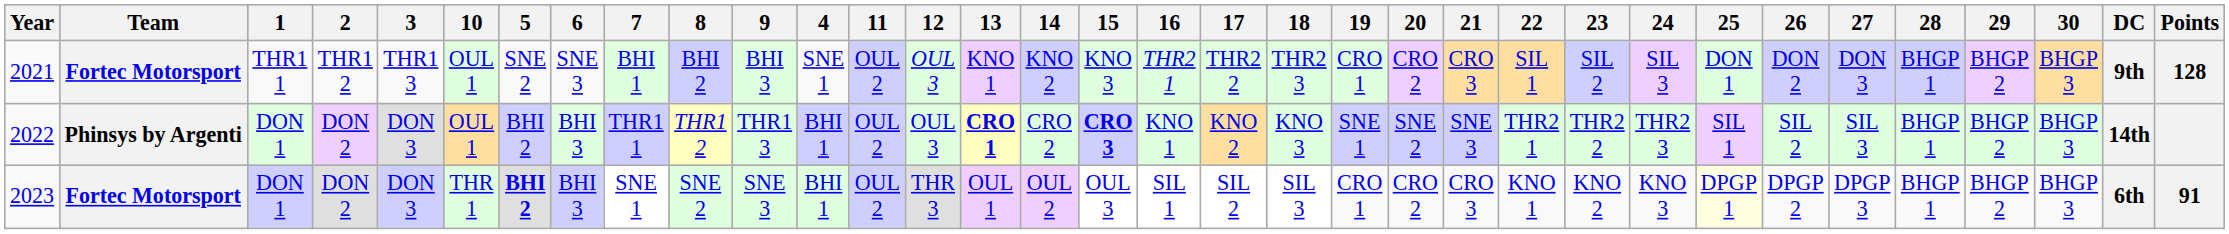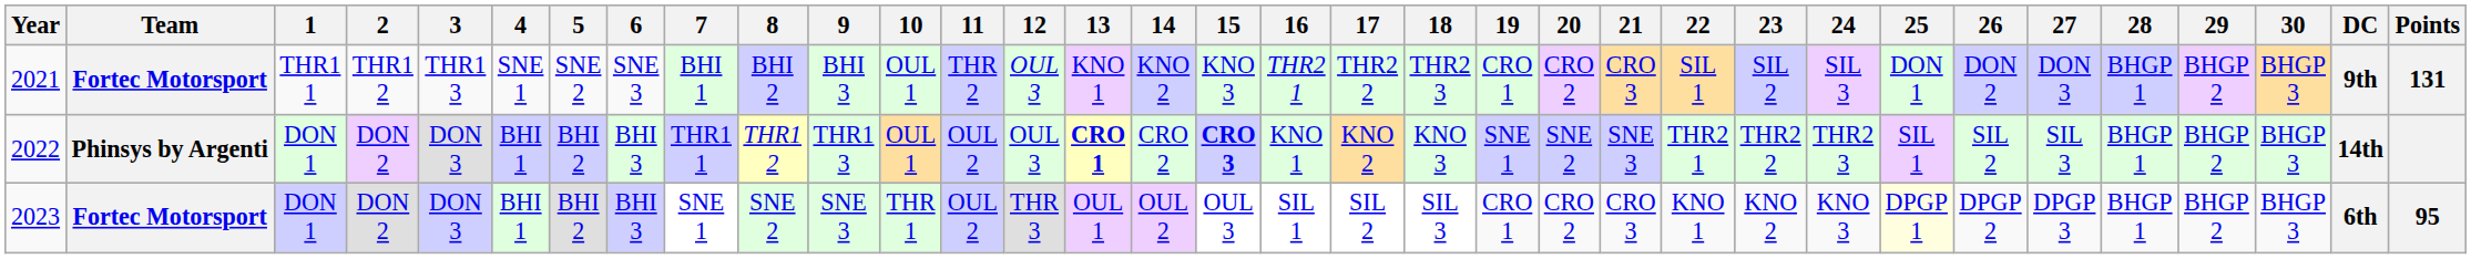columns swapped: 4 <-> 10
2021 | 11: OUL 2 -> THR 2
2021 | Points: 128 -> 131
2023 | 5: bold -> normal
2023 | Points: 91 -> 95
